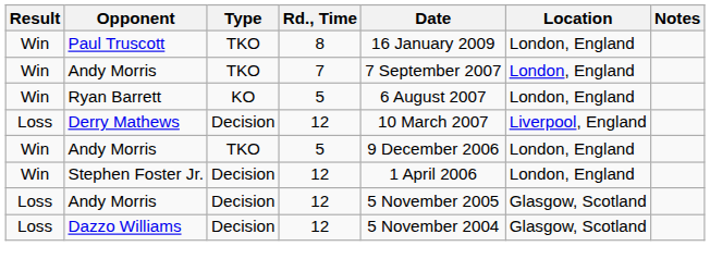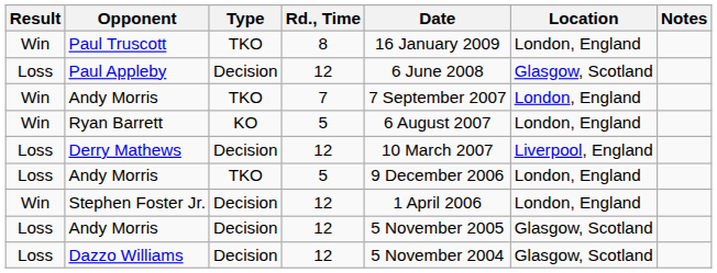+ row: Loss | Paul Appleby | Decision | 12 | 6 June 2008 | Glasgow, Scotland
Andy Morris / 5 | Result: Win -> Loss
